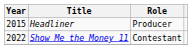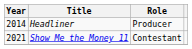Headliner | Year: 2015 -> 2014
Show Me the Money 11 | Year: 2022 -> 2021
